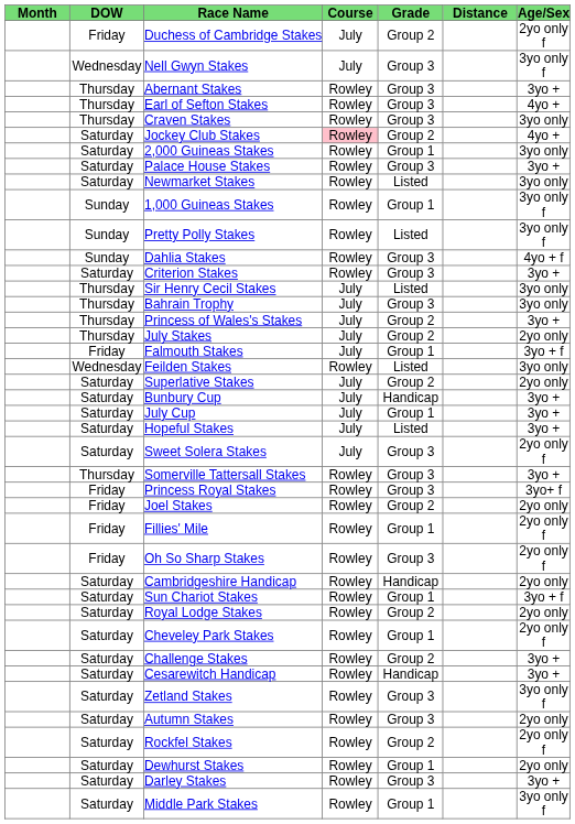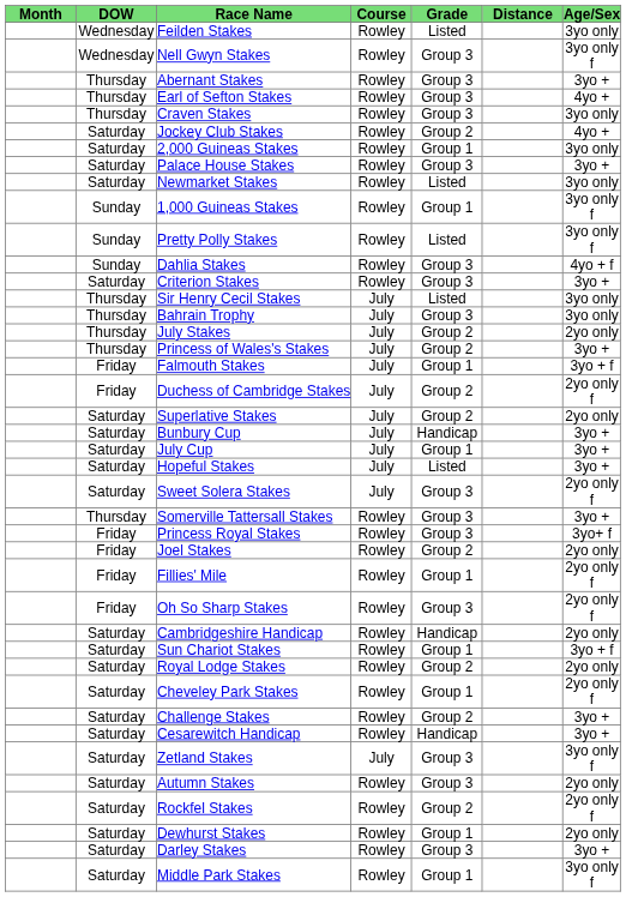rows swapped: Feilden Stakes <-> Duchess of Cambridge Stakes
Nell Gwyn Stakes | Course: July -> Rowley
Jockey Club Stakes | Course: pink background -> no background
rows swapped: Princess of Wales's Stakes <-> July Stakes
Zetland Stakes | Course: Rowley -> July
